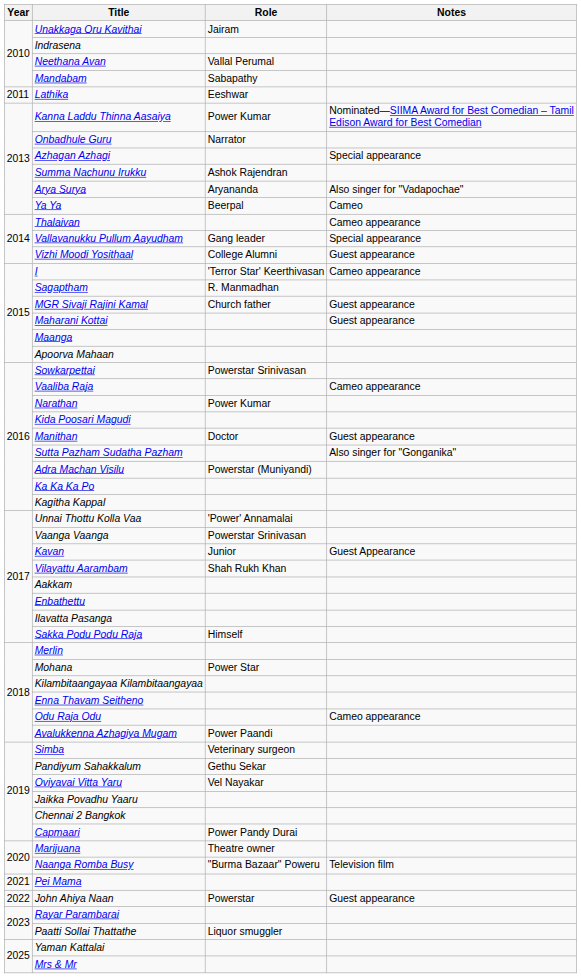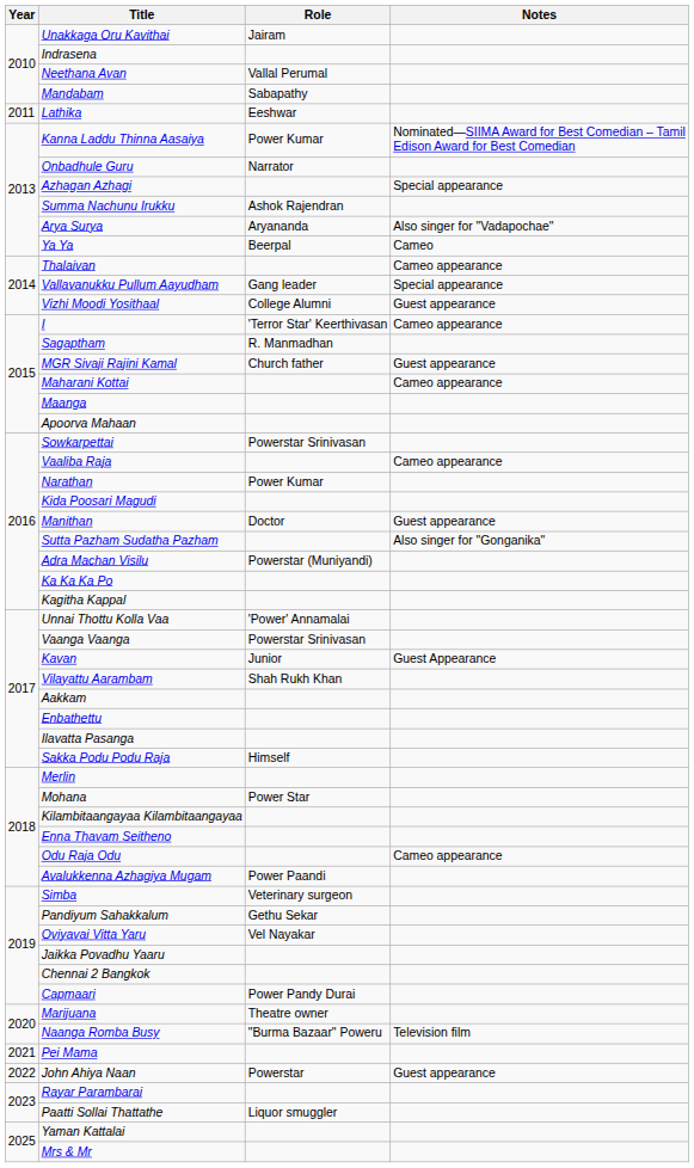Maharani Kottai | Notes: Guest appearance -> Cameo appearance
